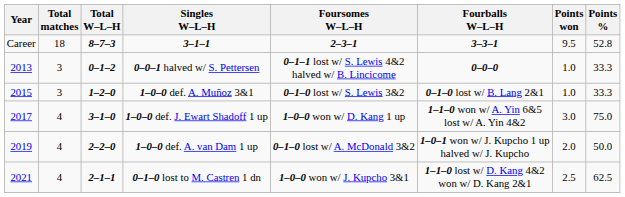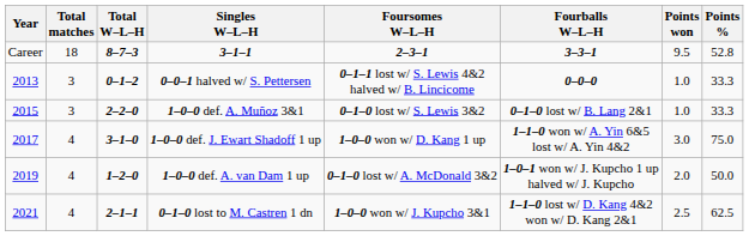1–0–0 def. A. Muñoz 3&1 | Total W–L–H: 1–2–0 -> 2–2–0
1–0–0 def. A. van Dam 1 up | Total W–L–H: 2–2–0 -> 1–2–0
